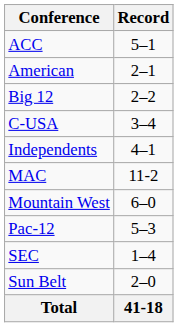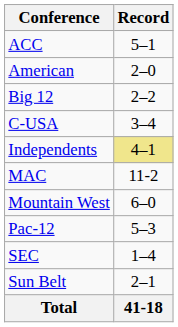American | Record: 2–1 -> 2–0
Independents | Record: no background -> khaki background
Sun Belt | Record: 2–0 -> 2–1
